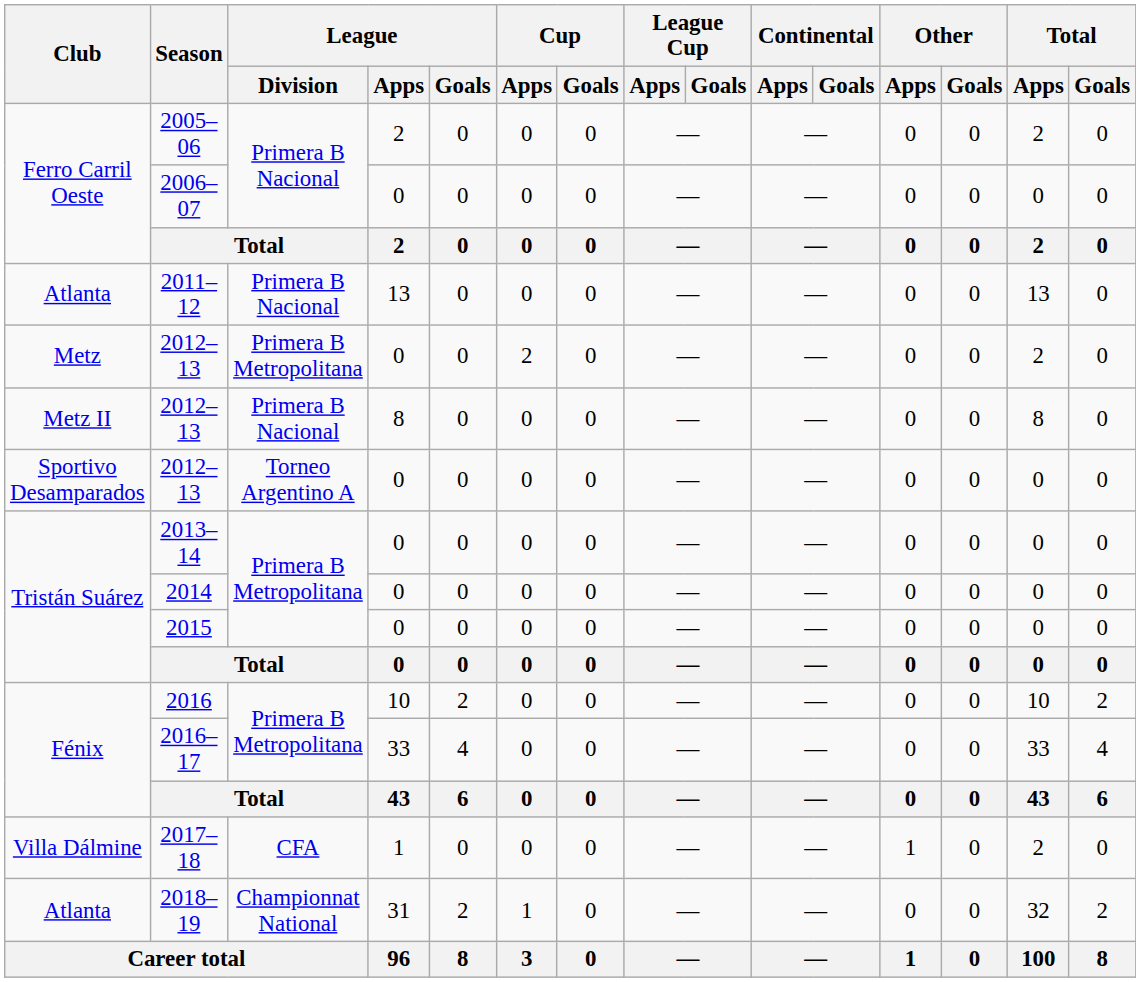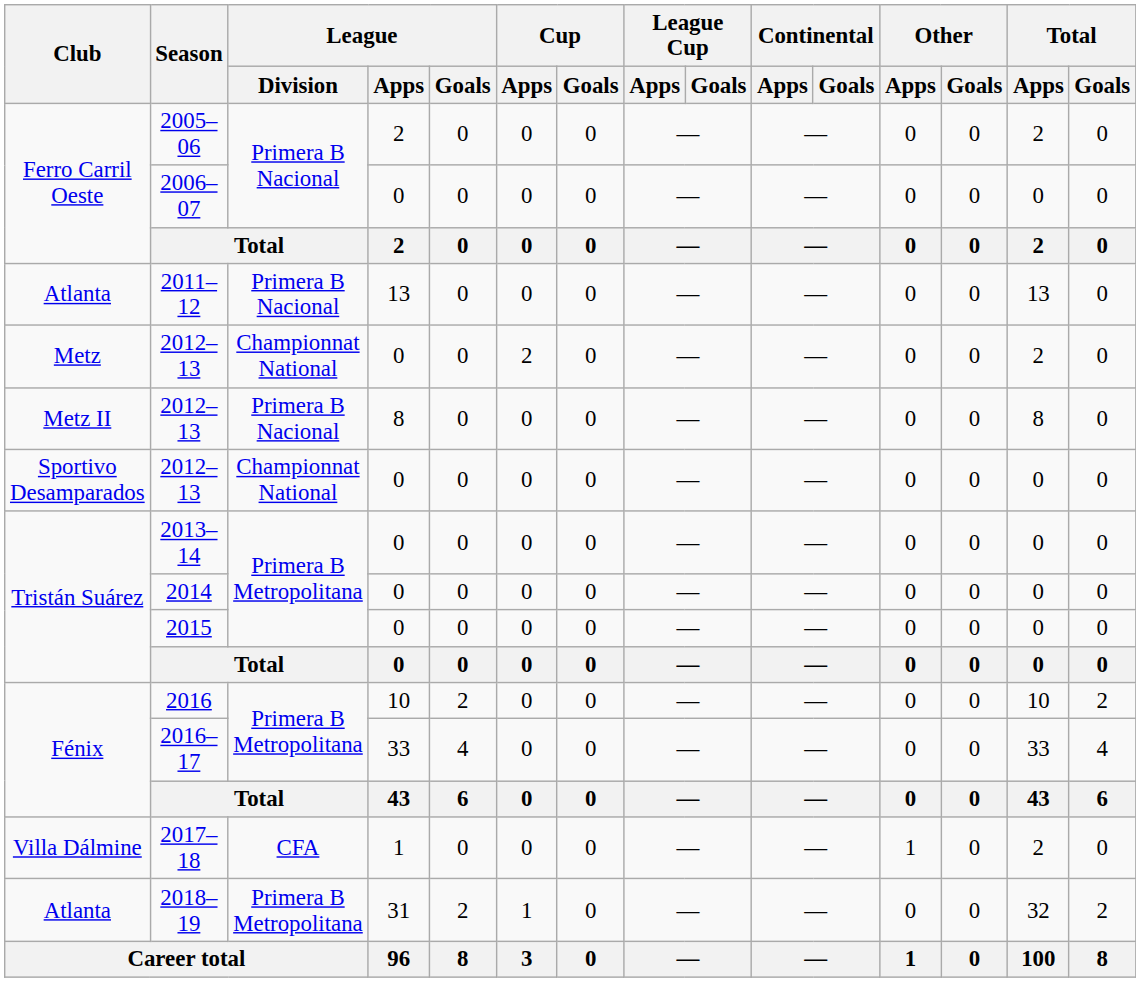Metz / 2012–13 | League / Division: Primera B Metropolitana -> Championnat National
Sportivo Desamparados / 2012–13 | League / Division: Torneo Argentino A -> Championnat National
2018–19 | League / Division: Championnat National -> Primera B Metropolitana
